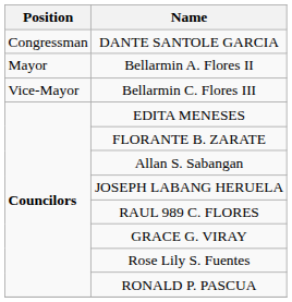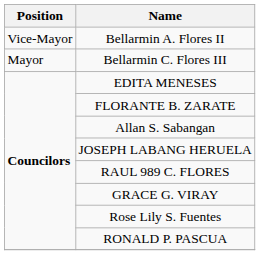- row: Congressman | DANTE SANTOLE GARCIA
Bellarmin A. Flores II | Position: Mayor -> Vice-Mayor
Bellarmin C. Flores III | Position: Vice-Mayor -> Mayor
